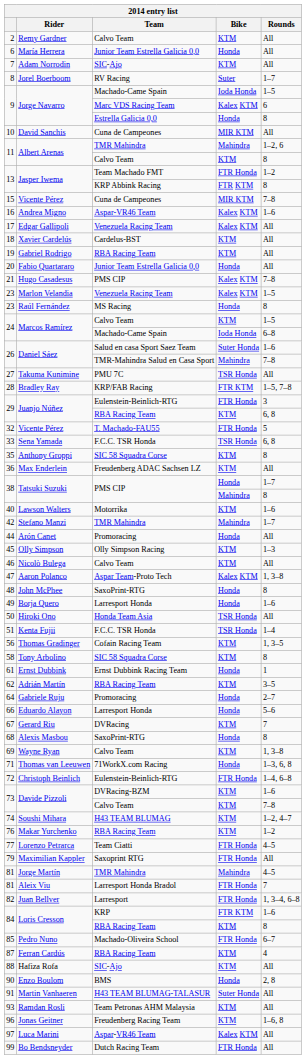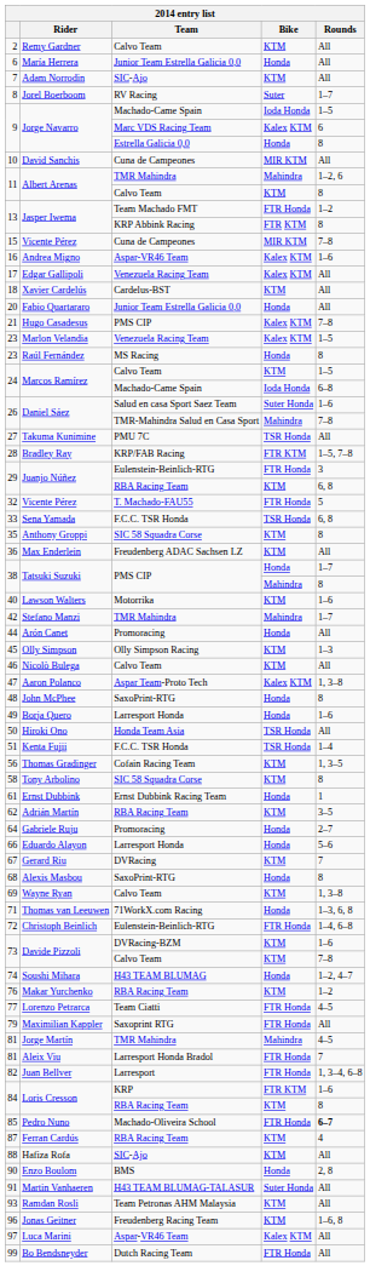- row: 19 | Gabriel Rodrigo | RBA Racing Team | KTM | All
Soushi Mihara | Bike: KTM -> Honda
Pedro Nuno | Rounds: normal -> bold
